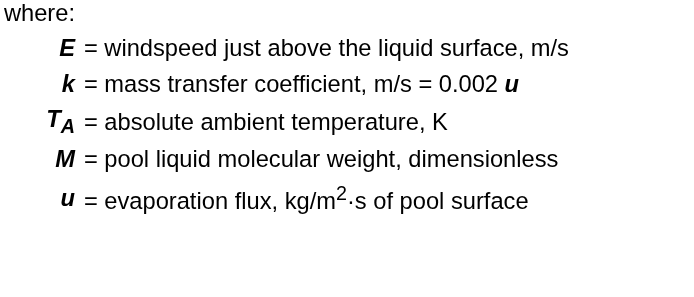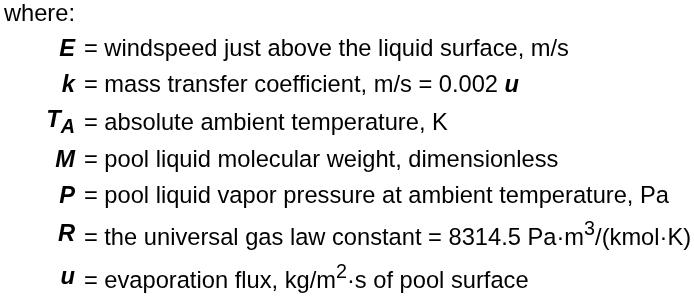+ row: P | = pool liquid vapor pressure at ambient temperature, Pa
+ row: R | = the universal gas law constant = 8314.5 Pa·m3/(kmol·K)
